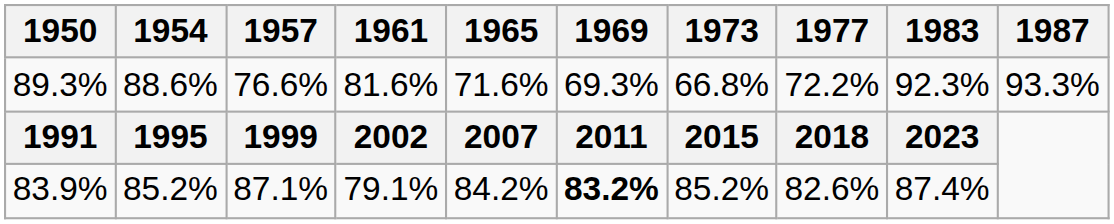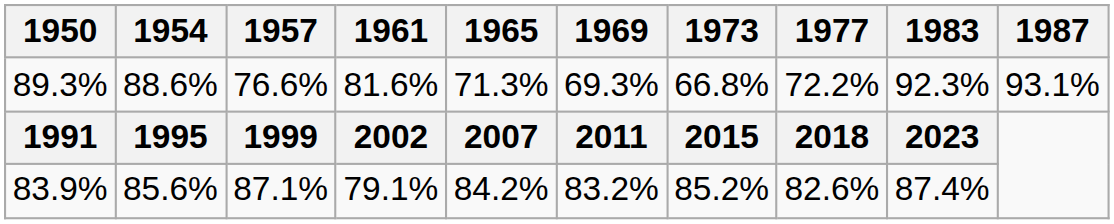89.3% | 1965: 71.6% -> 71.3%
89.3% | 1987: 93.3% -> 93.1%
83.9% | 1954: 85.2% -> 85.6%
83.9% | 1969: bold -> normal
